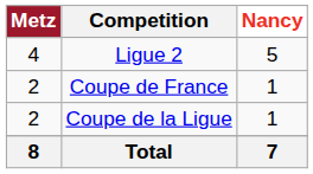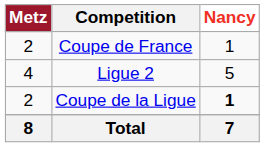rows swapped: Ligue 2 <-> Coupe de France
Coupe de la Ligue | Nancy: normal -> bold
